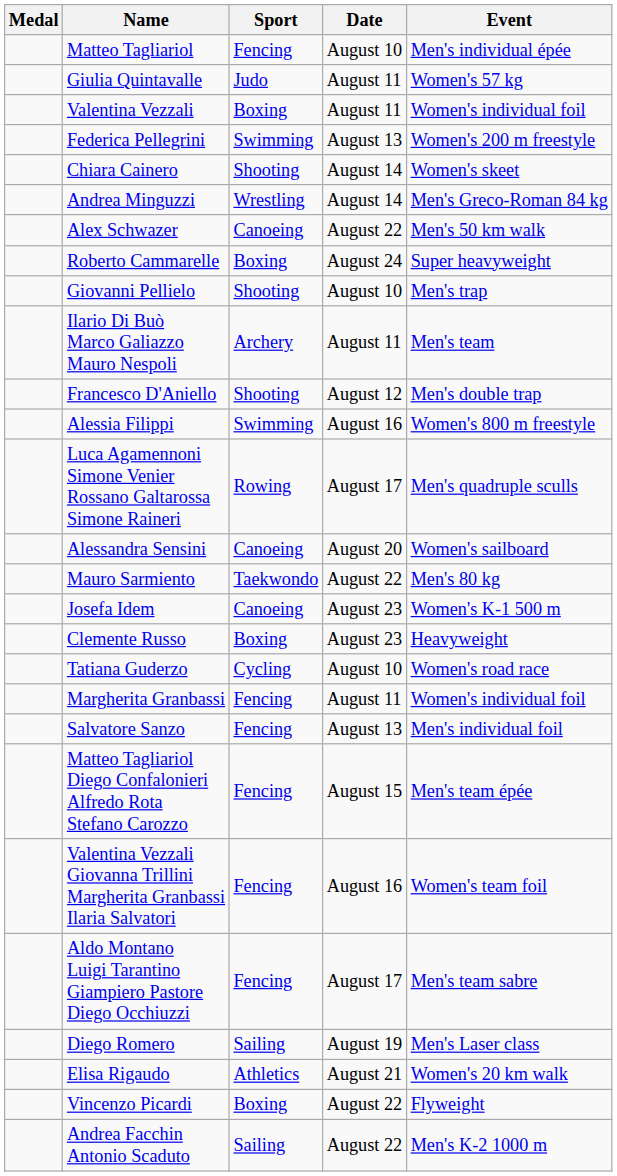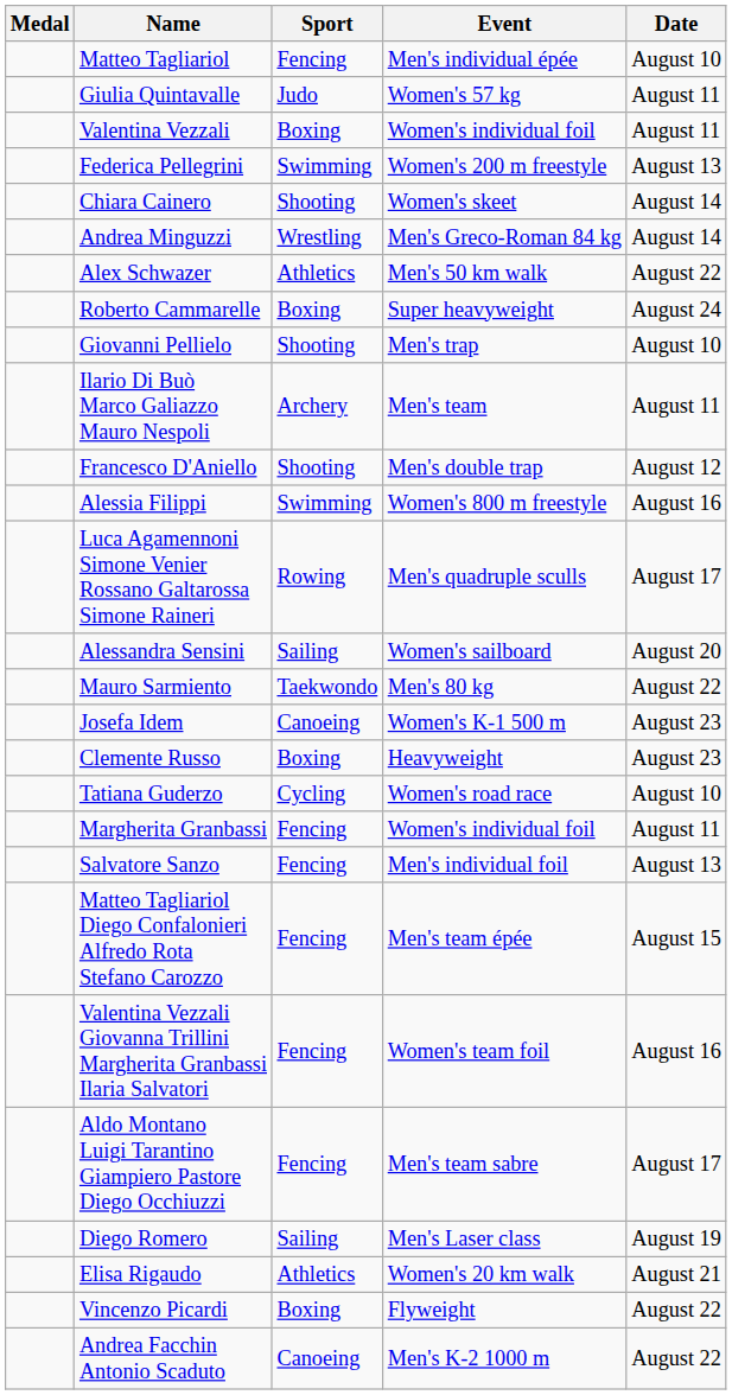columns swapped: Event <-> Date
Alex Schwazer | Sport: Canoeing -> Athletics
Alessandra Sensini | Sport: Canoeing -> Sailing
Andrea Facchin Antonio Scaduto | Sport: Sailing -> Canoeing
